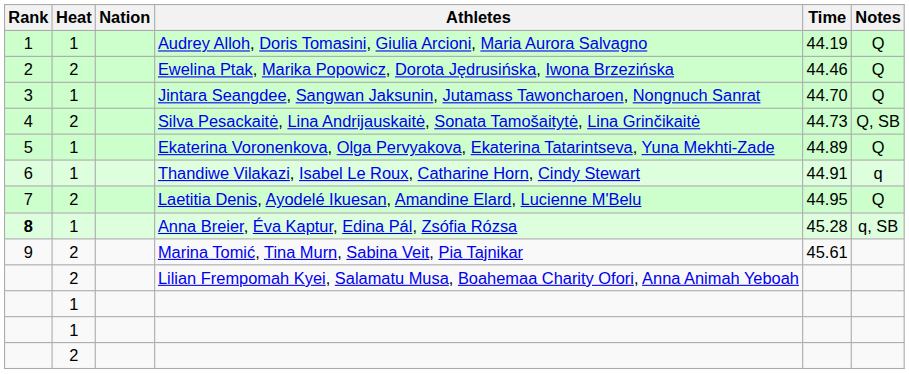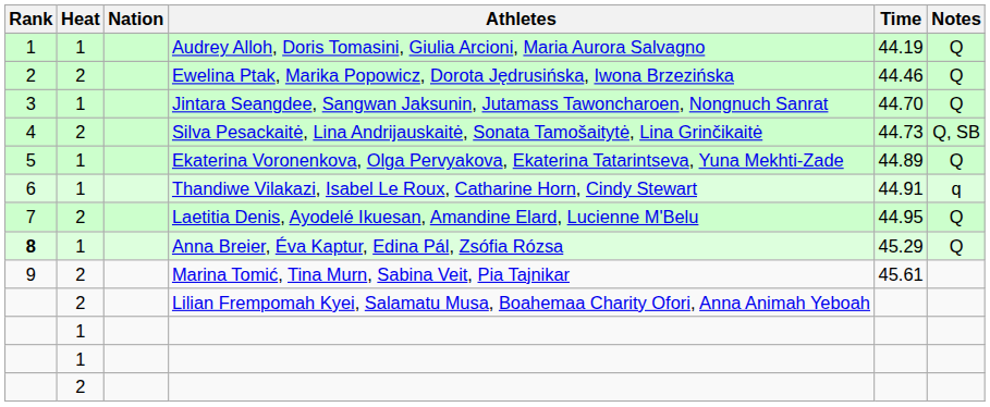Anna Breier, Éva Kaptur, Edina Pál, Zsófia Rózsa | Time: 45.28 -> 45.29
Anna Breier, Éva Kaptur, Edina Pál, Zsófia Rózsa | Notes: q, SB -> Q
